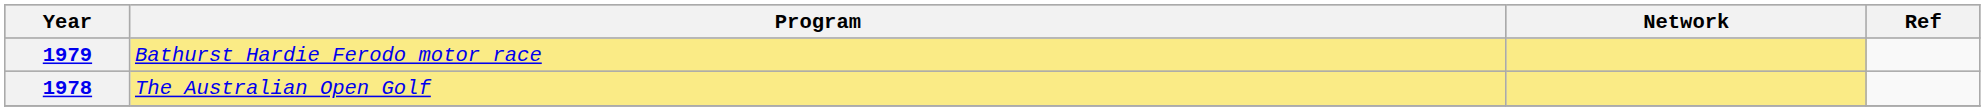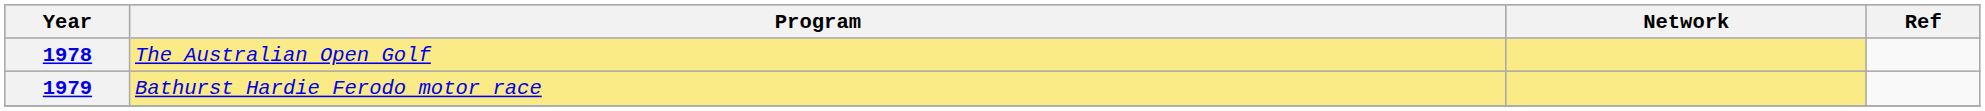rows swapped: 1978 <-> 1979
